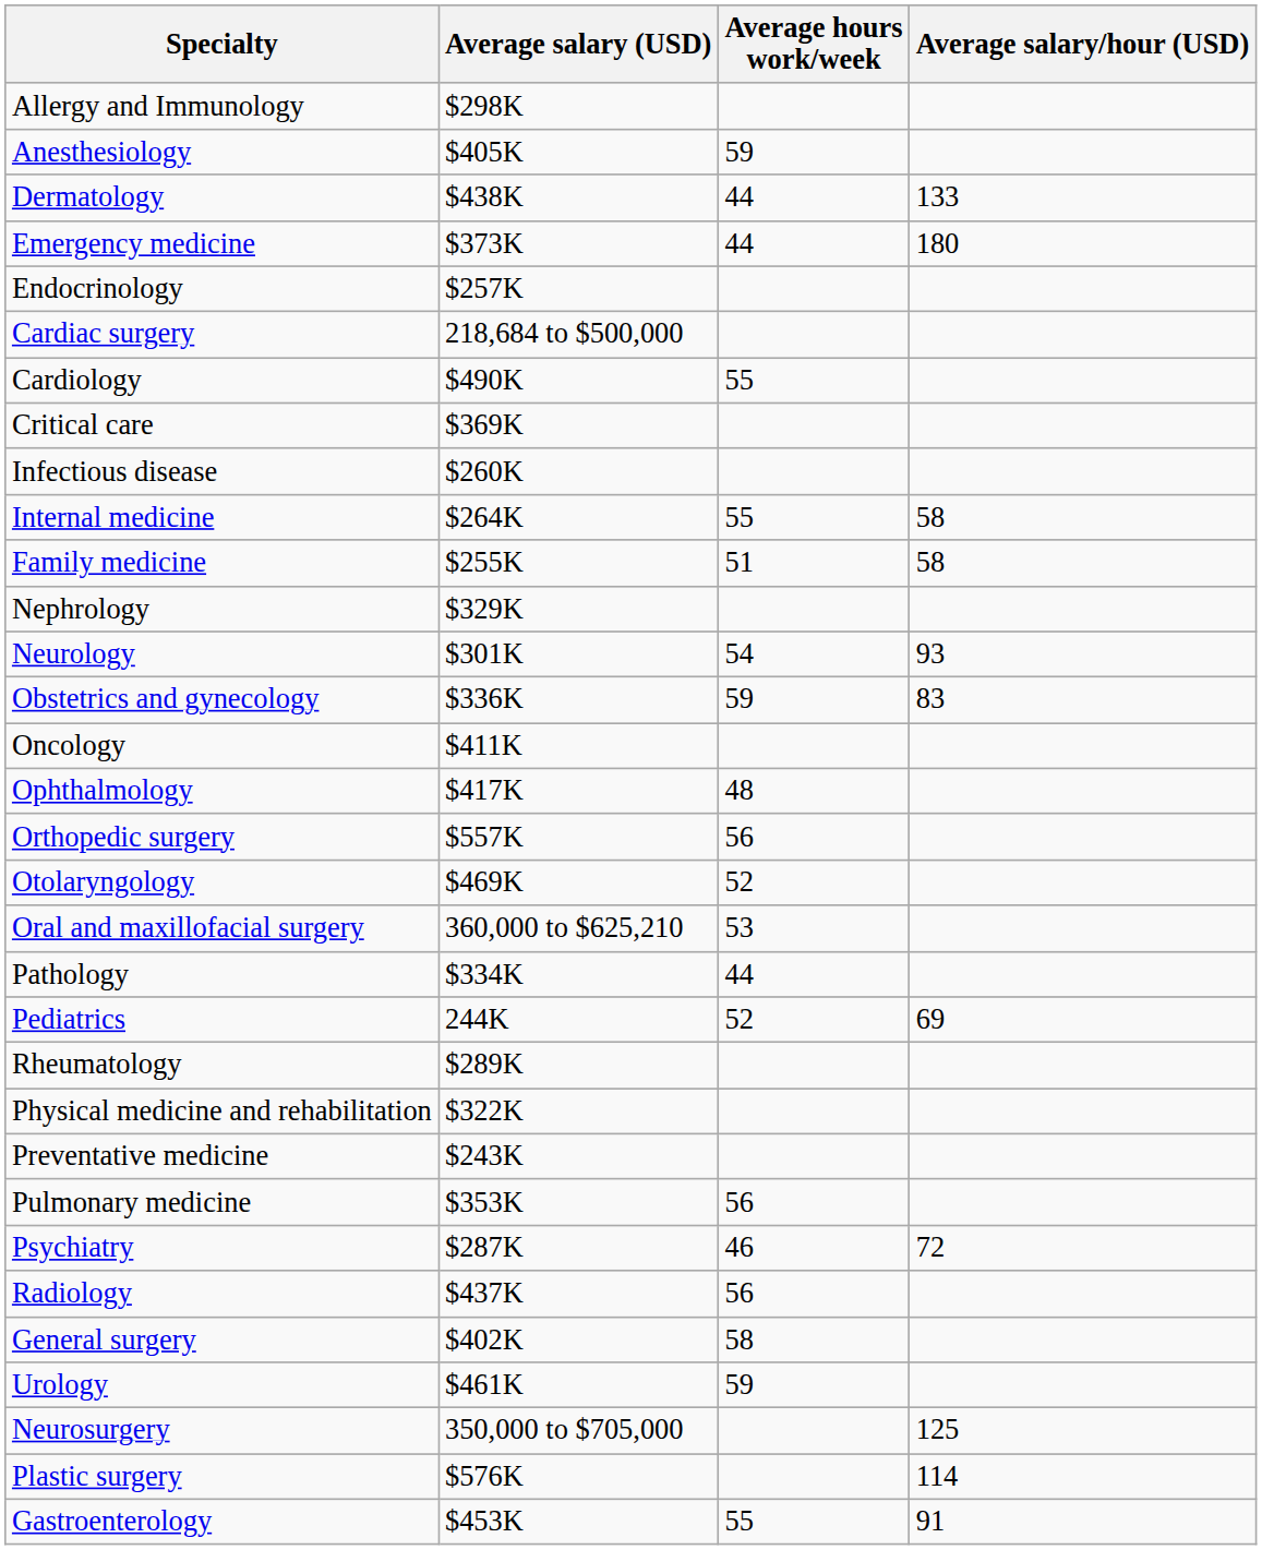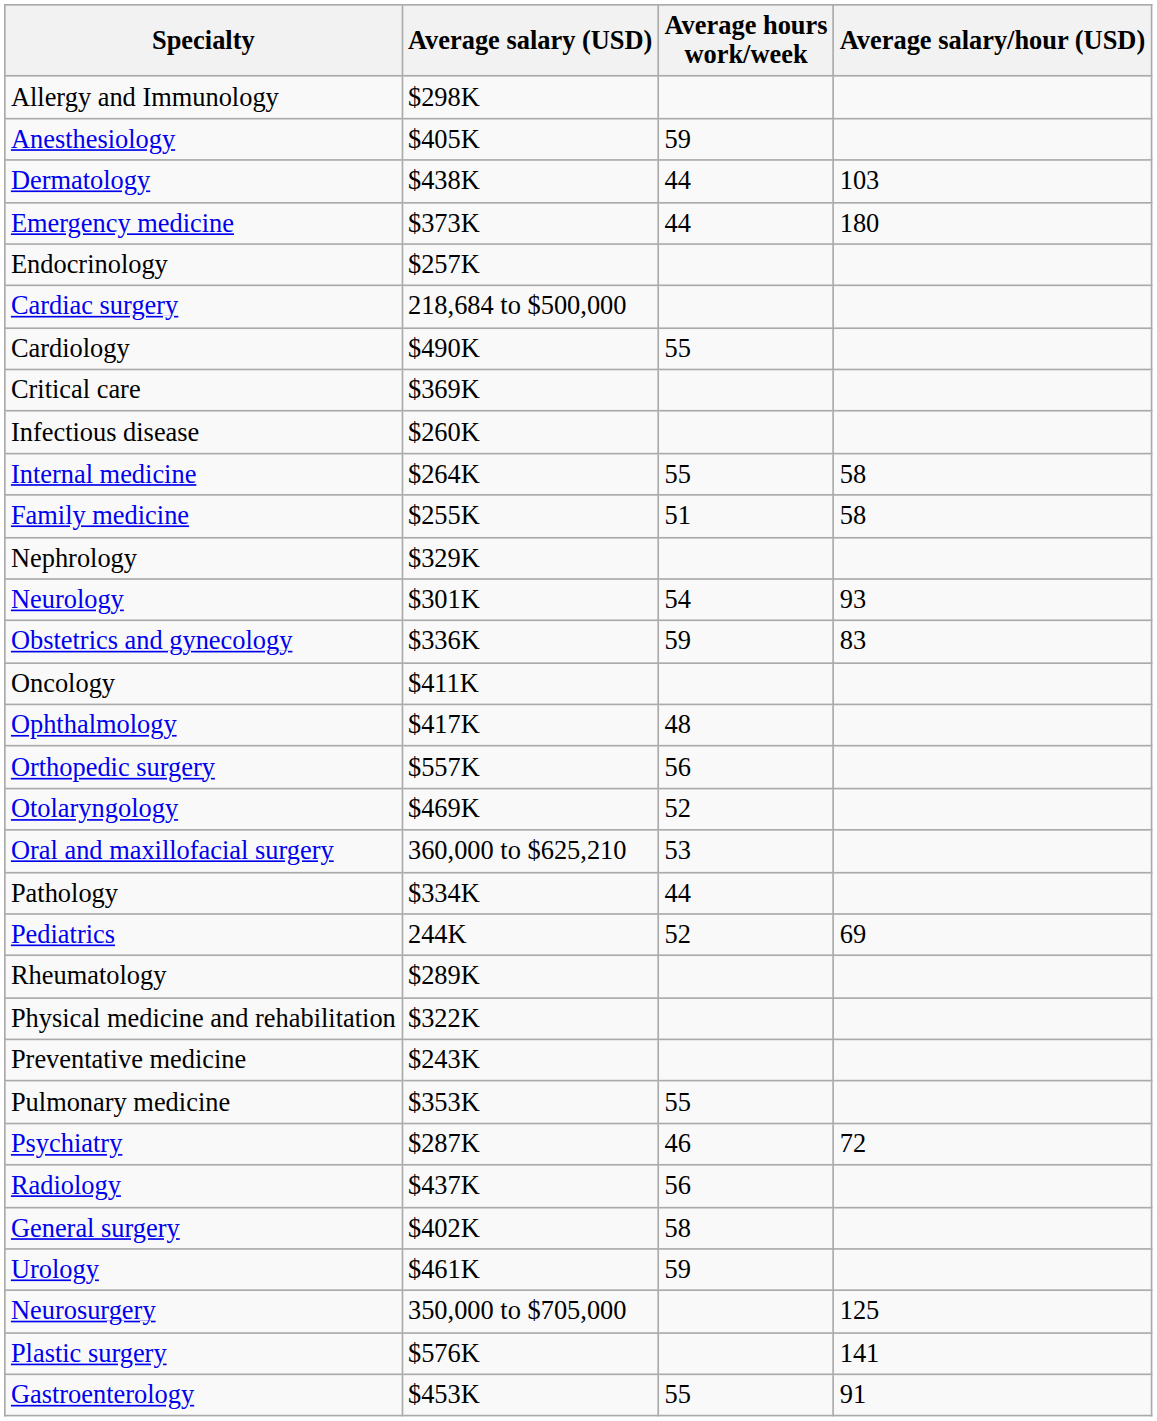Dermatology | Average salary/hour (USD): 133 -> 103
Pulmonary medicine | Average hours work/week: 56 -> 55
Plastic surgery | Average salary/hour (USD): 114 -> 141
